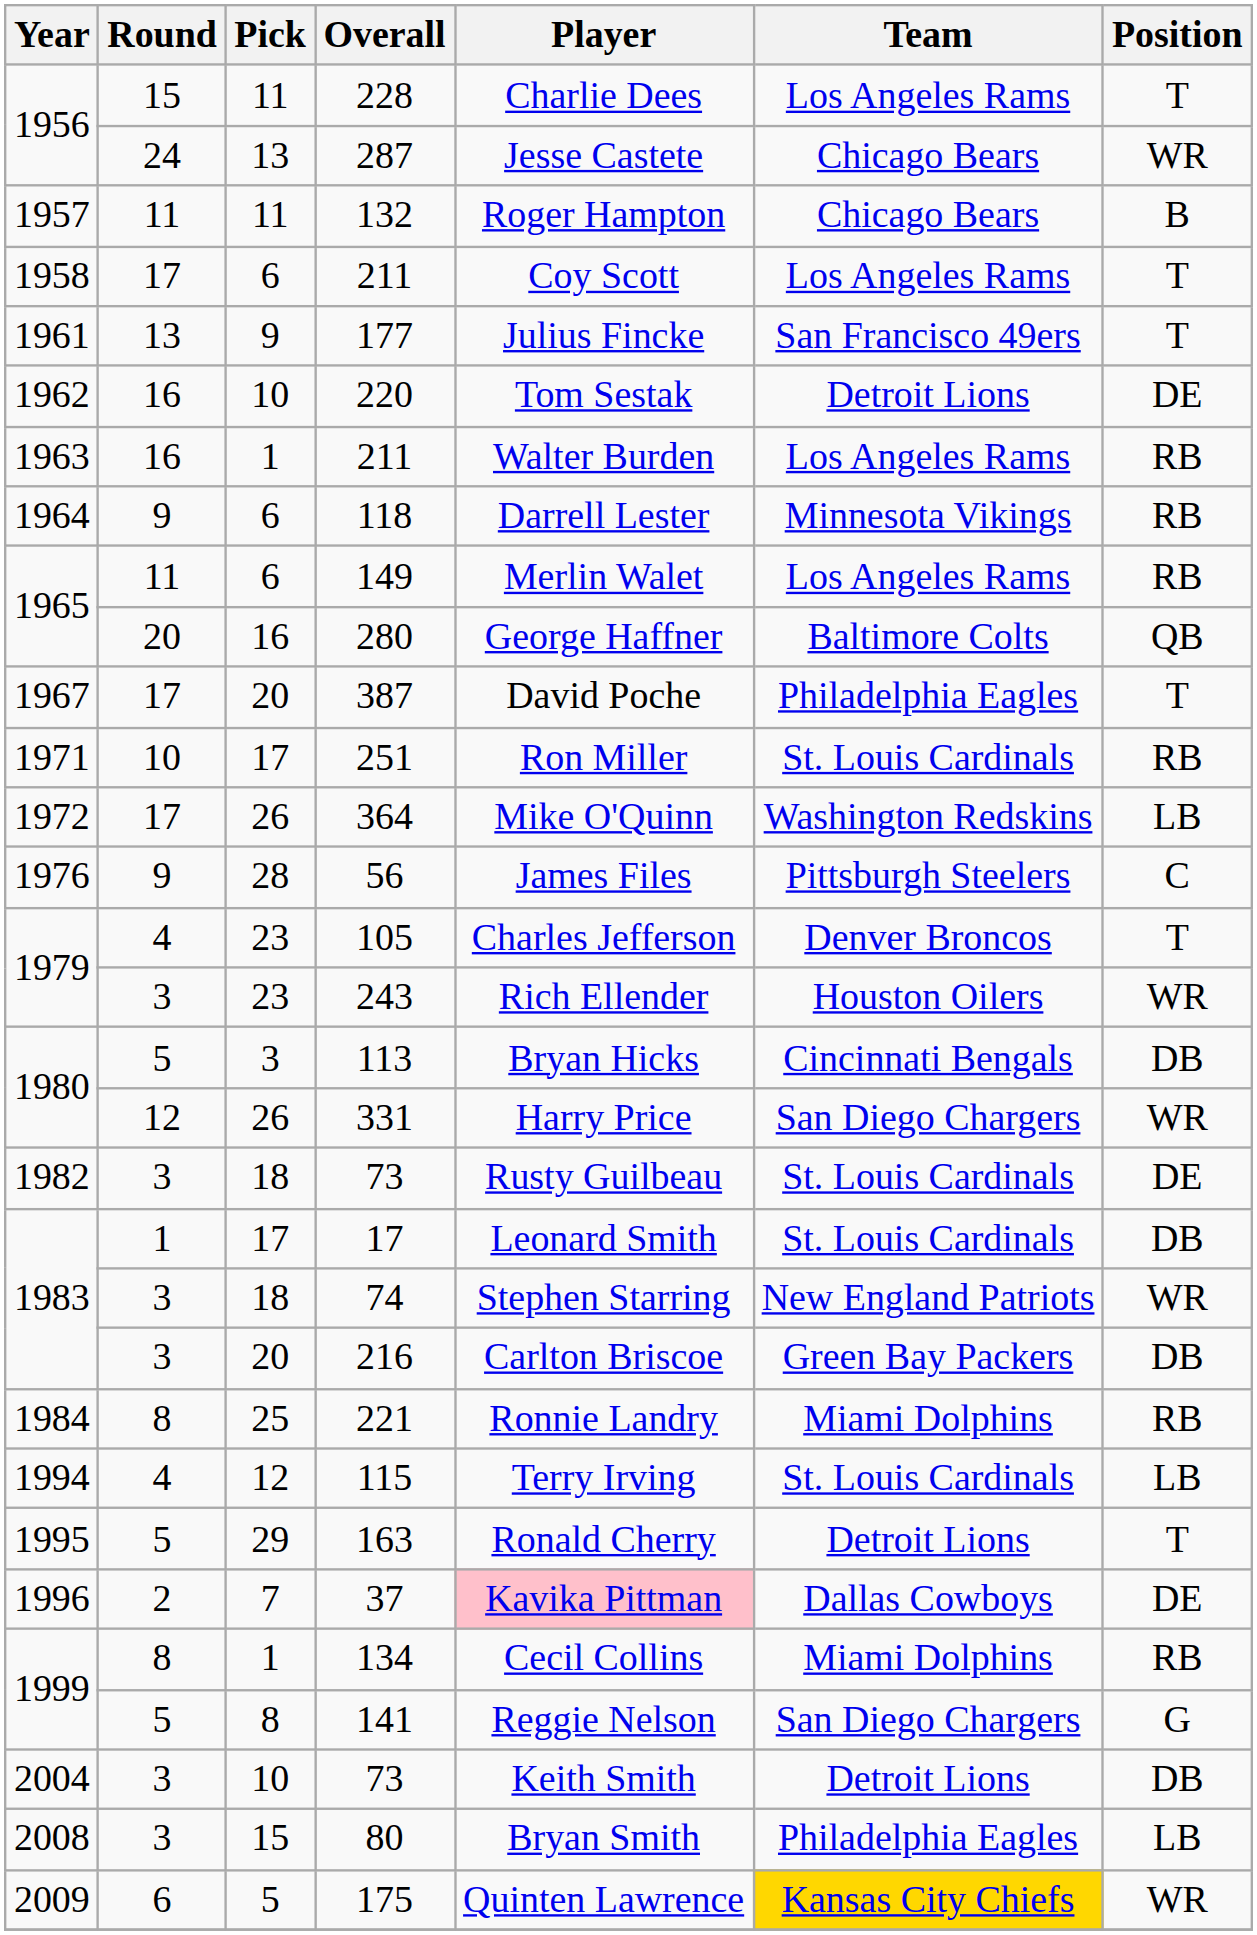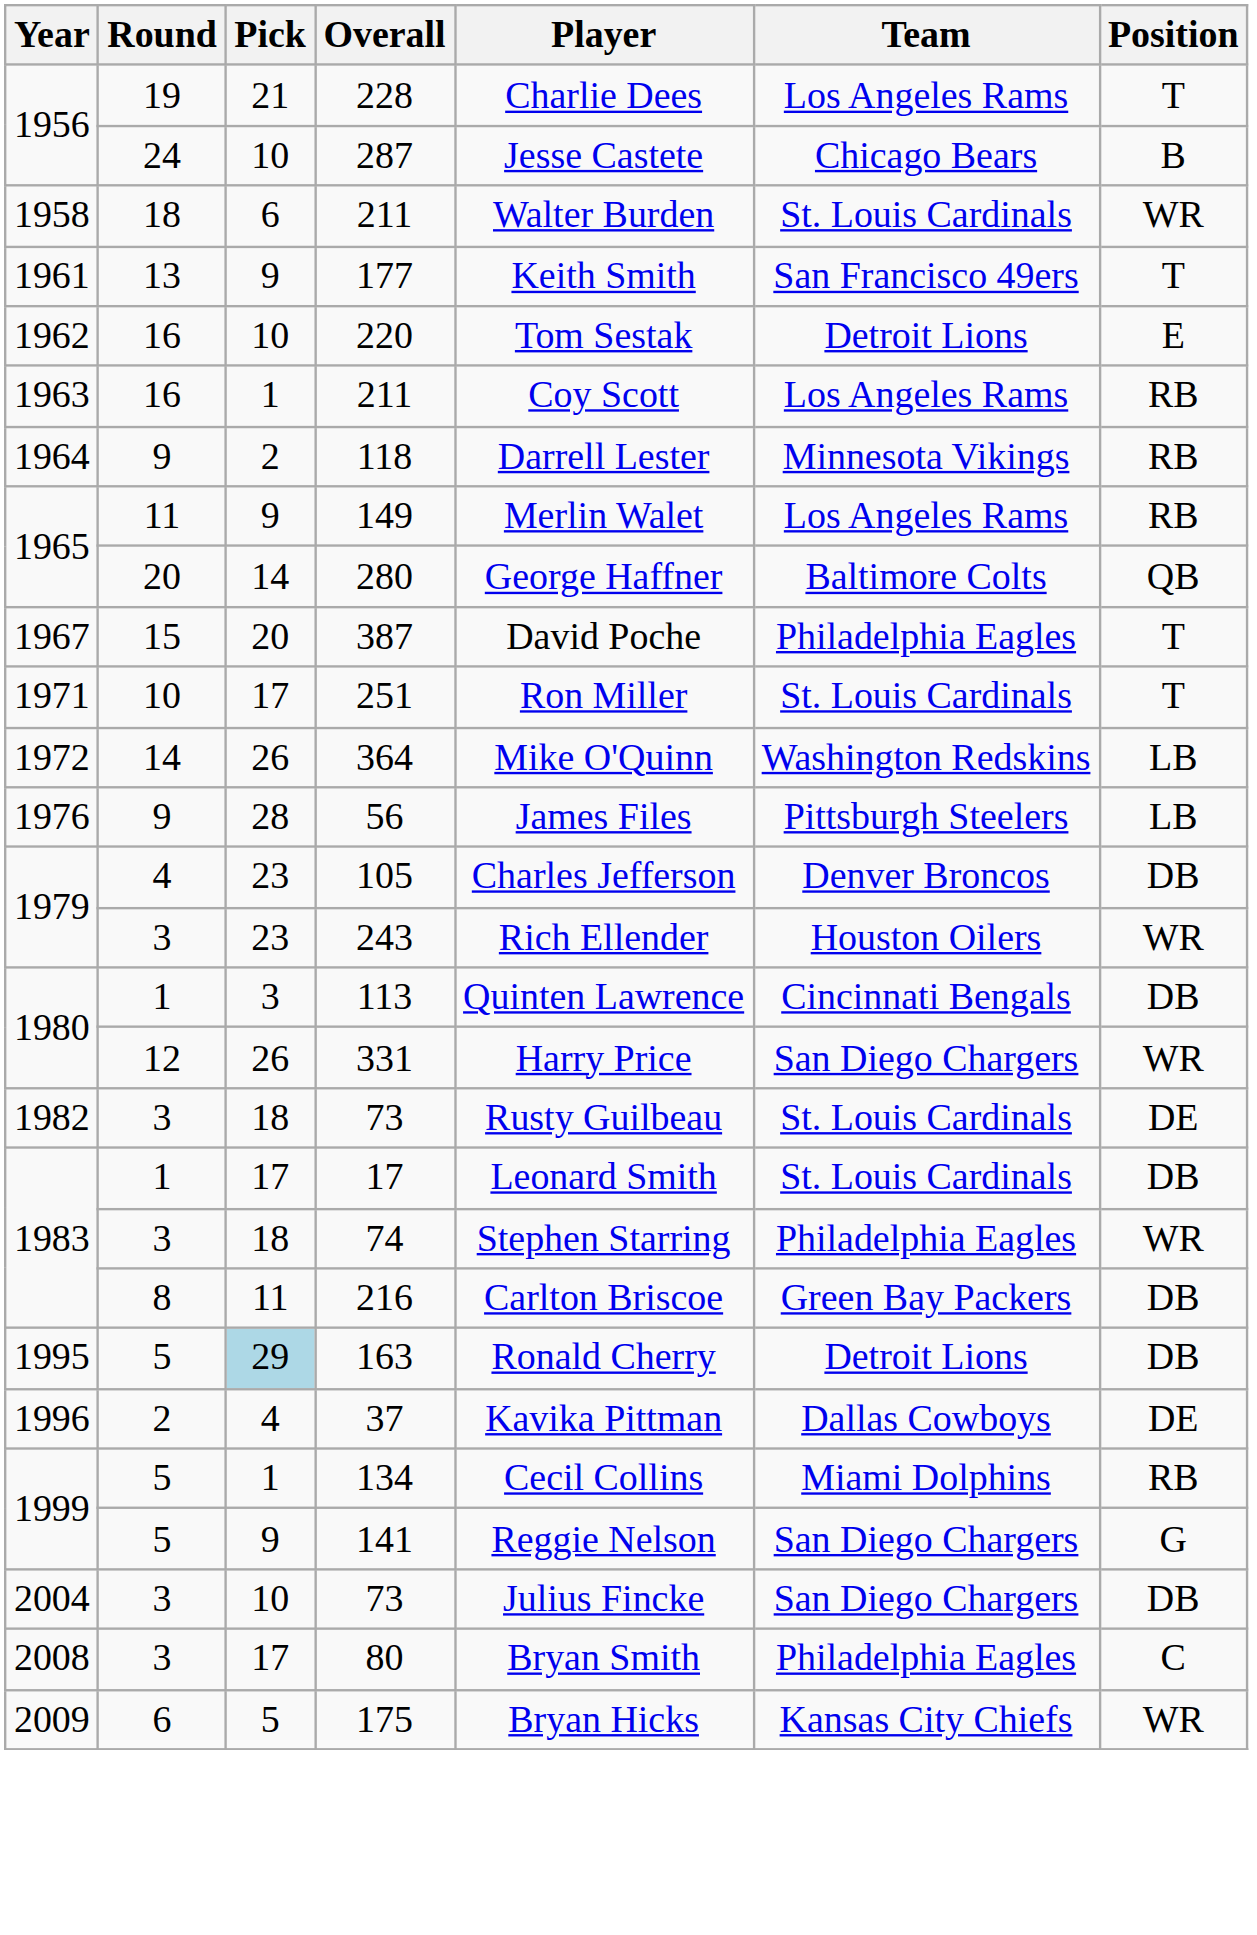228 | Round: 15 -> 19
228 | Pick: 11 -> 21
287 | Pick: 13 -> 10
287 | Position: WR -> B
- row: 1957 | 11 | 11 | 132 | Roger Hampton | Chicago Bears | B
1958 / 211 | Round: 17 -> 18
1958 / 211 | Player: Coy Scott -> Walter Burden
1958 / 211 | Team: Los Angeles Rams -> St. Louis Cardinals
1958 / 211 | Position: T -> WR
177 | Player: Julius Fincke -> Keith Smith
220 | Position: DE -> E
1963 / 211 | Player: Walter Burden -> Coy Scott
118 | Pick: 6 -> 2
149 | Pick: 6 -> 9
280 | Pick: 16 -> 14
387 | Round: 17 -> 15
251 | Position: RB -> T
364 | Round: 17 -> 14
56 | Position: C -> LB
105 | Position: T -> DB
113 | Round: 5 -> 1
113 | Player: Bryan Hicks -> Quinten Lawrence
74 | Team: New England Patriots -> Philadelphia Eagles
216 | Round: 3 -> 8
216 | Pick: 20 -> 11
- row: 1984 | 8 | 25 | 221 | Ronnie Landry | Miami Dolphins | RB
- row: 1994 | 4 | 12 | 115 | Terry Irving | St. Louis Cardinals | LB
163 | Pick: no background -> lightblue background
163 | Position: T -> DB
37 | Pick: 7 -> 4
37 | Player: pink background -> no background
134 | Round: 8 -> 5
141 | Pick: 8 -> 9
2004 / 73 | Player: Keith Smith -> Julius Fincke
2004 / 73 | Team: Detroit Lions -> San Diego Chargers
80 | Pick: 15 -> 17
80 | Position: LB -> C
175 | Player: Quinten Lawrence -> Bryan Hicks
175 | Team: gold background -> no background
